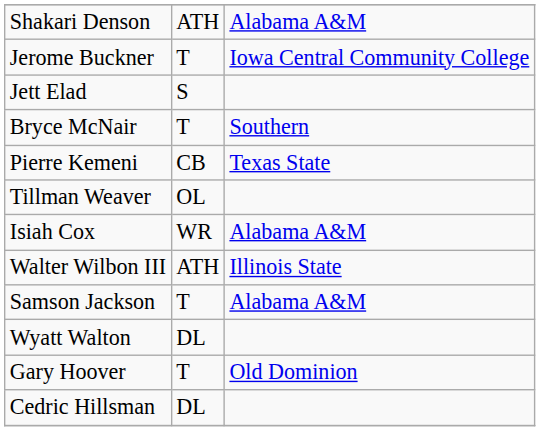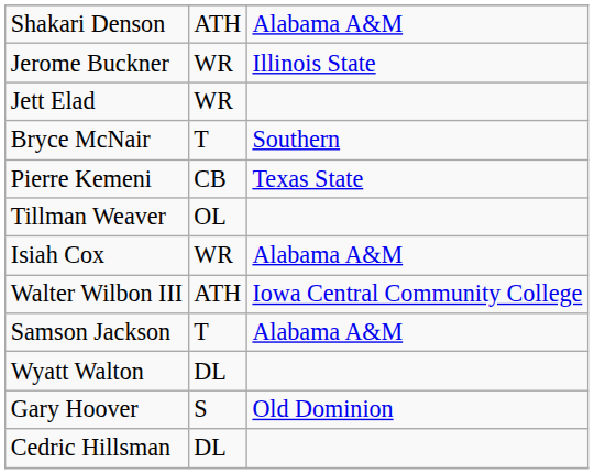Jerome Buckner | column 2: T -> WR
Jerome Buckner | column 3: Iowa Central Community College -> Illinois State
Jett Elad | column 2: S -> WR
Walter Wilbon III | column 3: Illinois State -> Iowa Central Community College
Gary Hoover | column 2: T -> S
